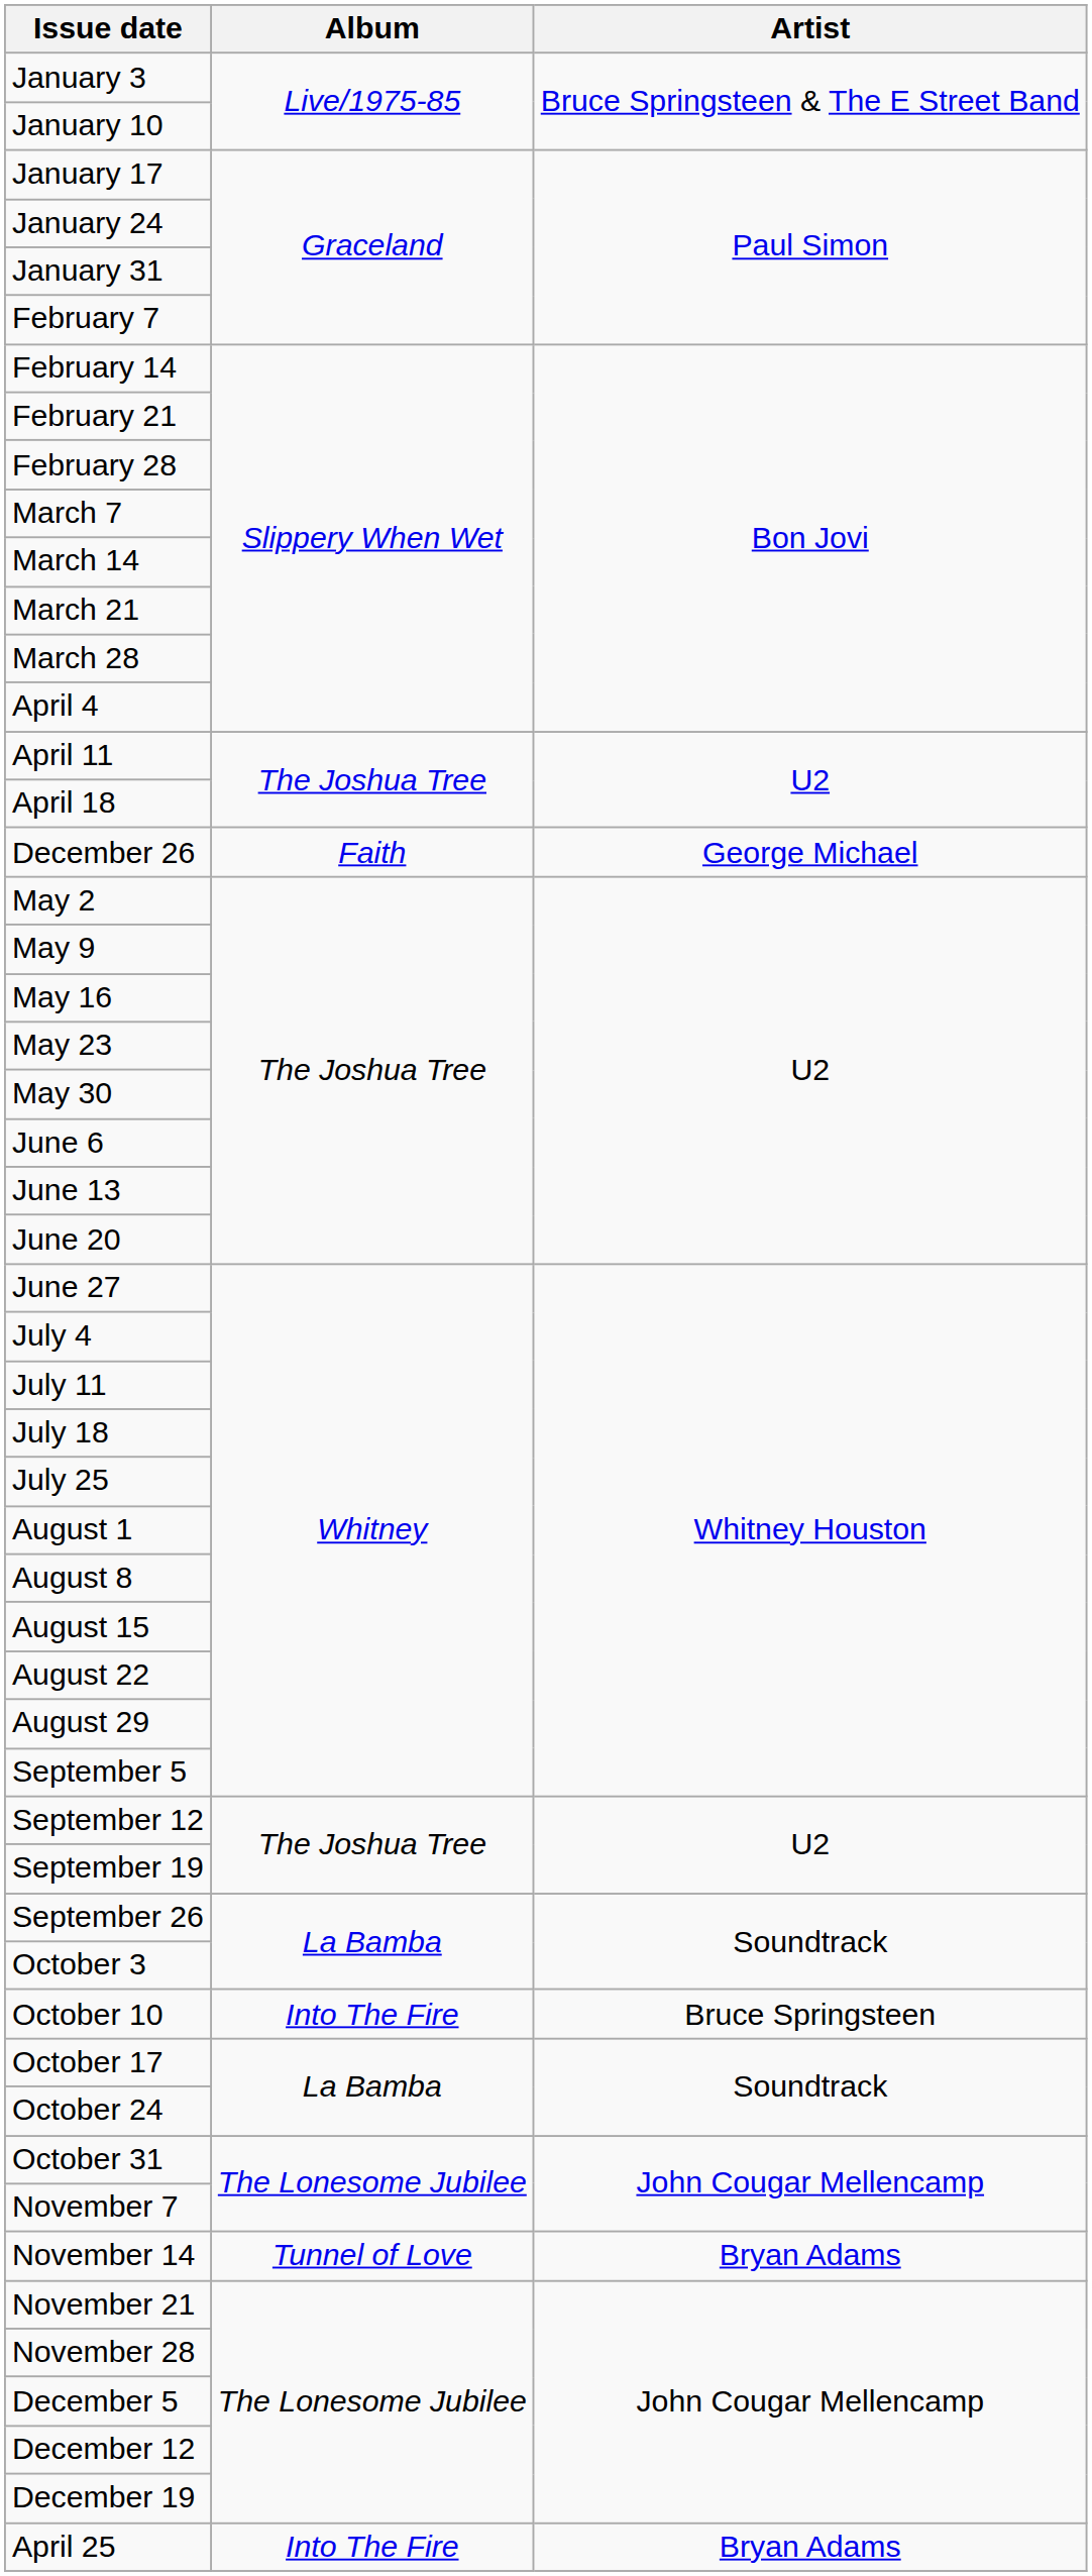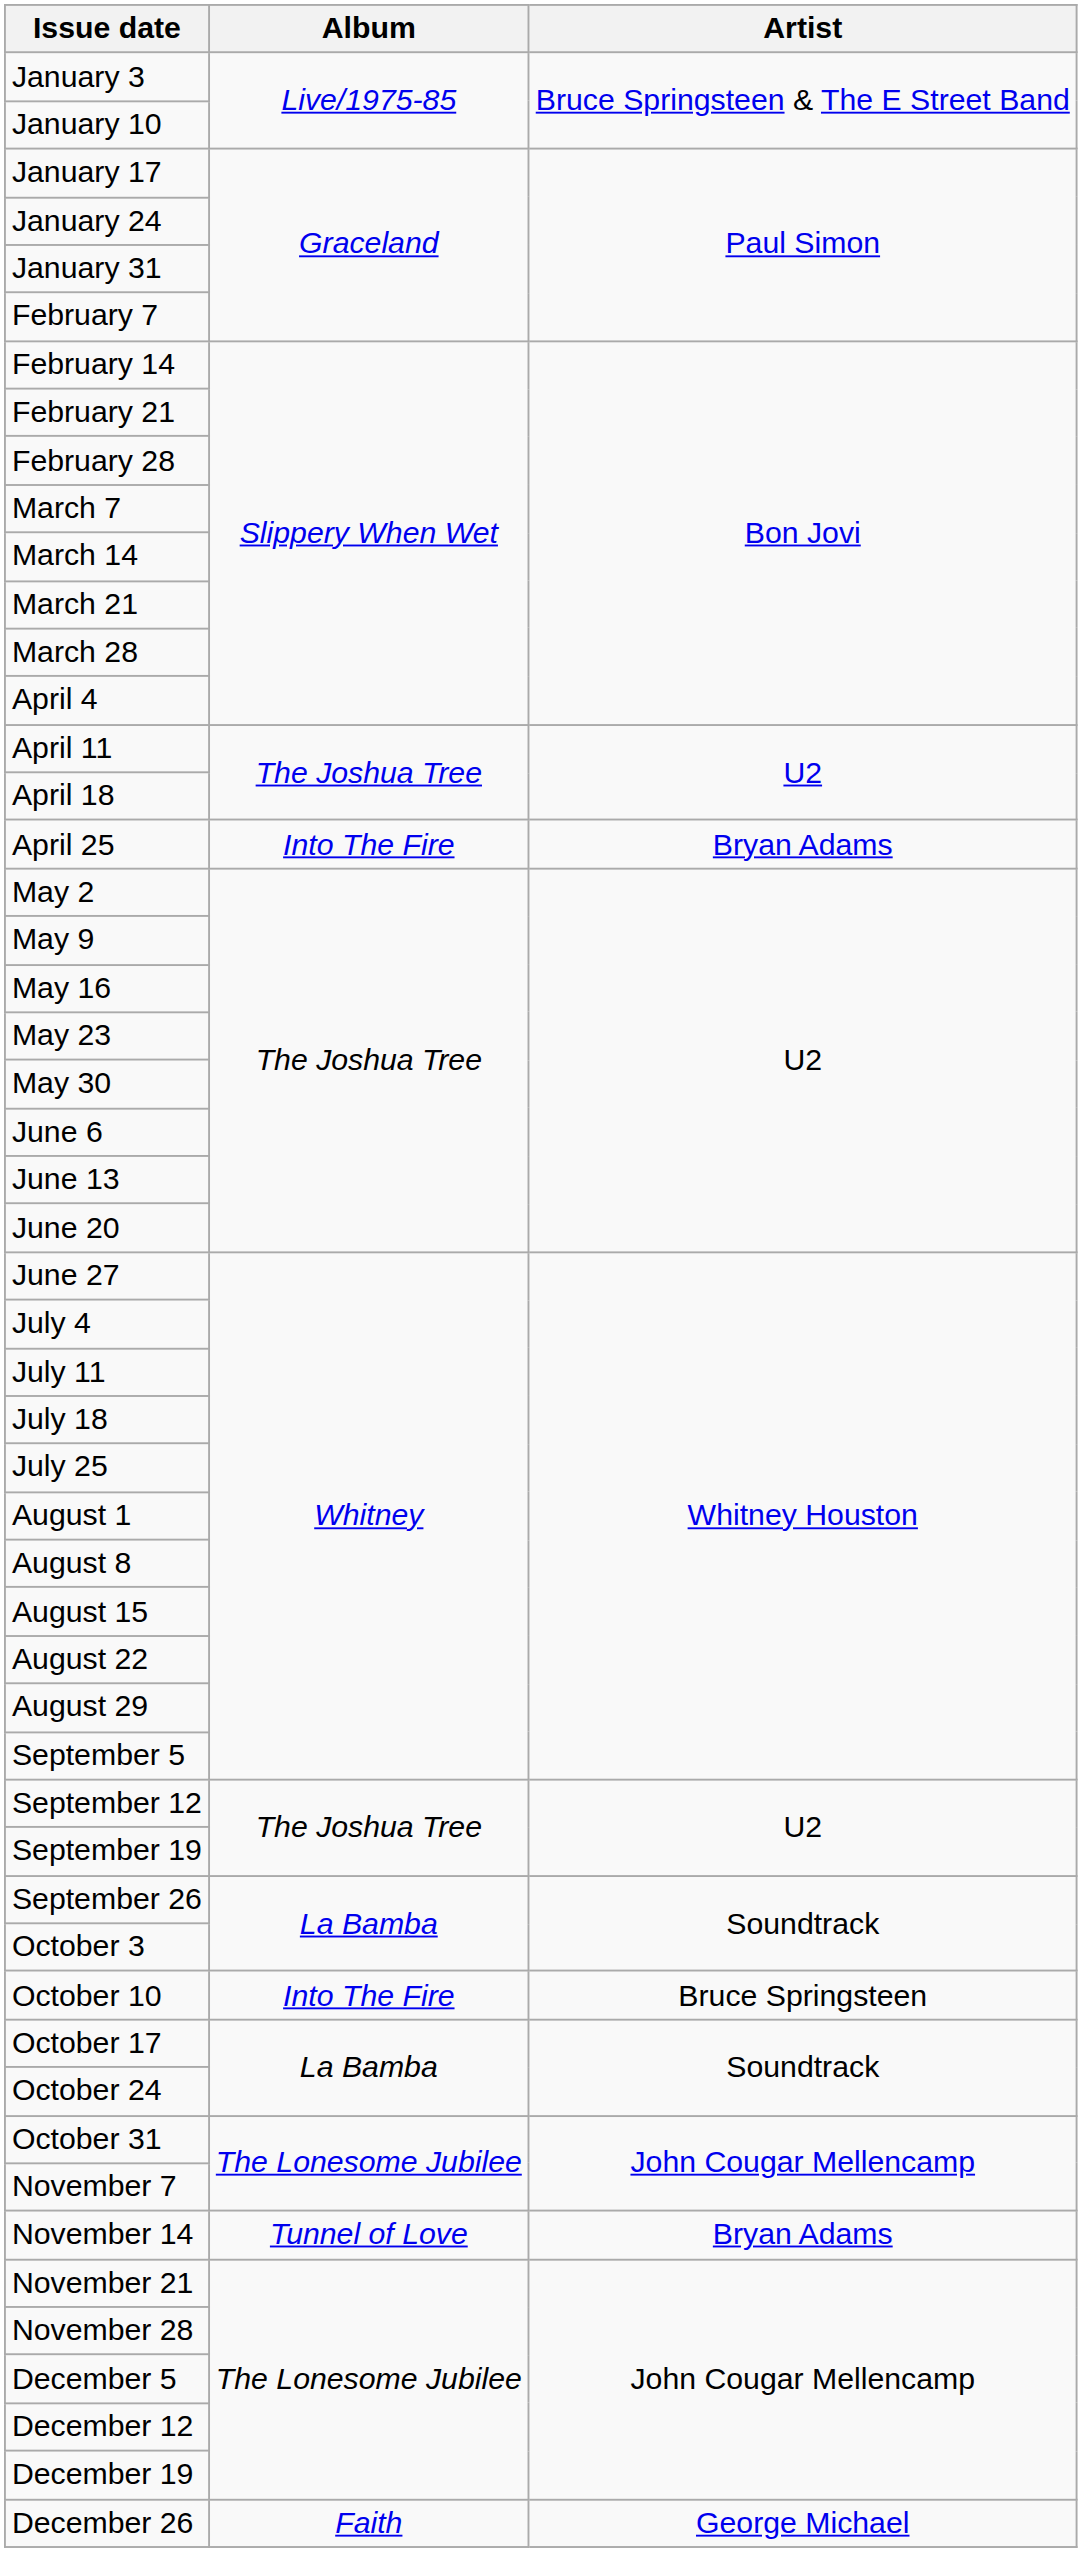rows swapped: April 25 <-> December 26
